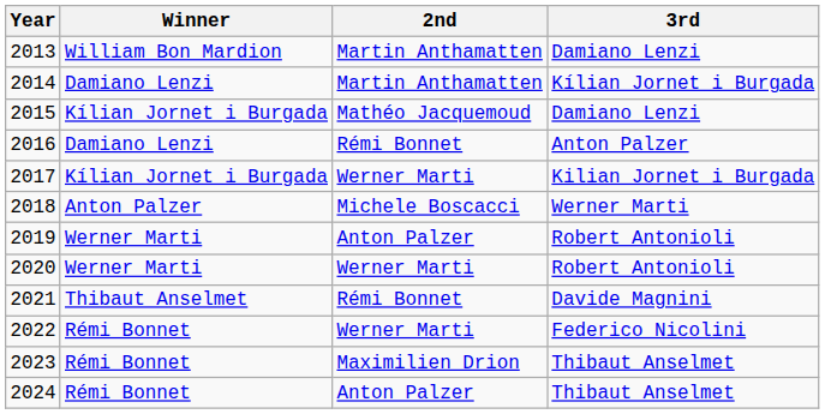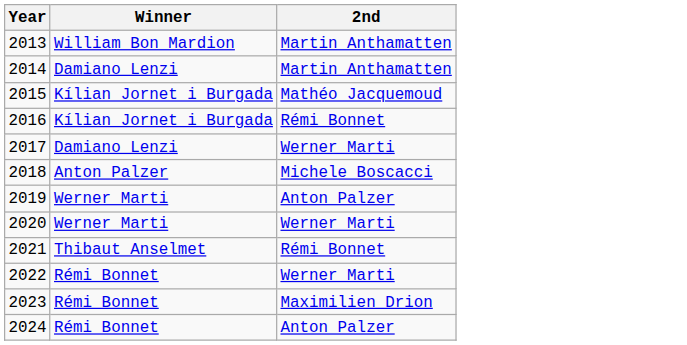- column: 3rd | Damiano Lenzi | Kílian Jornet i Burgada | Damiano Lenzi | Anton Palzer | Kilian Jornet i Burgada | Werner Marti | Robert Antonioli | Robert Antonioli | Davide Magnini | Federico Nicolini | Thibaut Anselmet | Thibaut Anselmet
2016 | Winner: Damiano Lenzi -> Kílian Jornet i Burgada
2017 | Winner: Kílian Jornet i Burgada -> Damiano Lenzi
